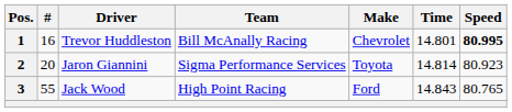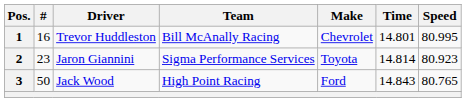1 | Speed: bold -> normal
2 | #: 20 -> 23
3 | #: 55 -> 50
